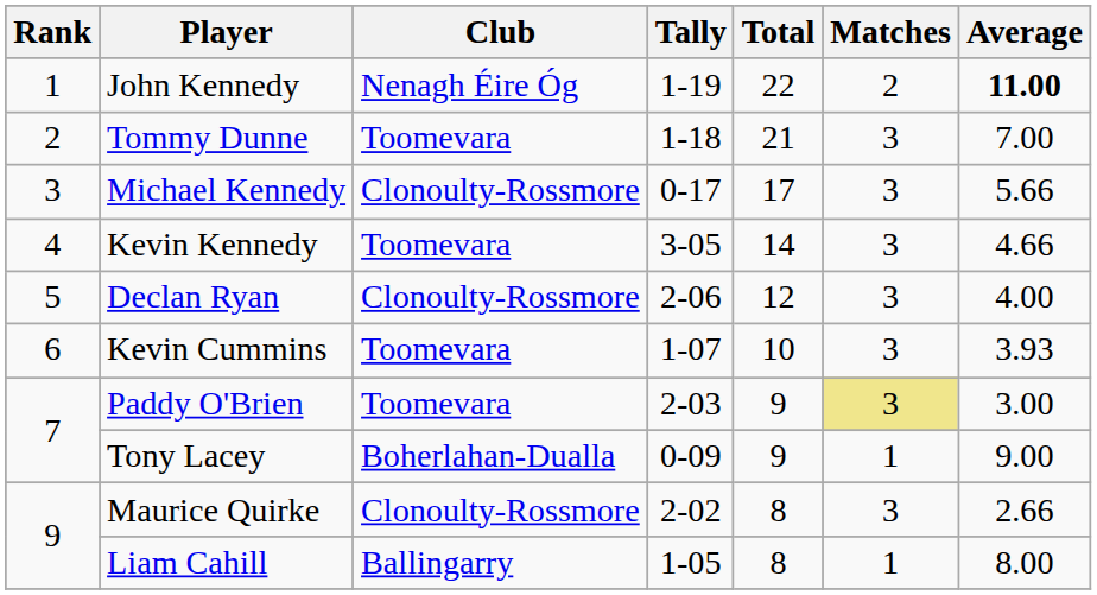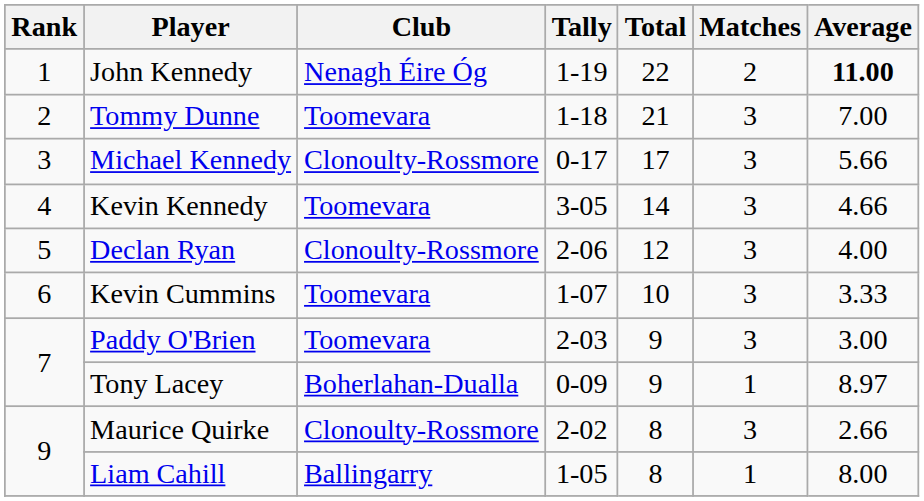Kevin Cummins | Average: 3.93 -> 3.33
Paddy O'Brien | Matches: khaki background -> no background
Tony Lacey | Average: 9.00 -> 8.97
